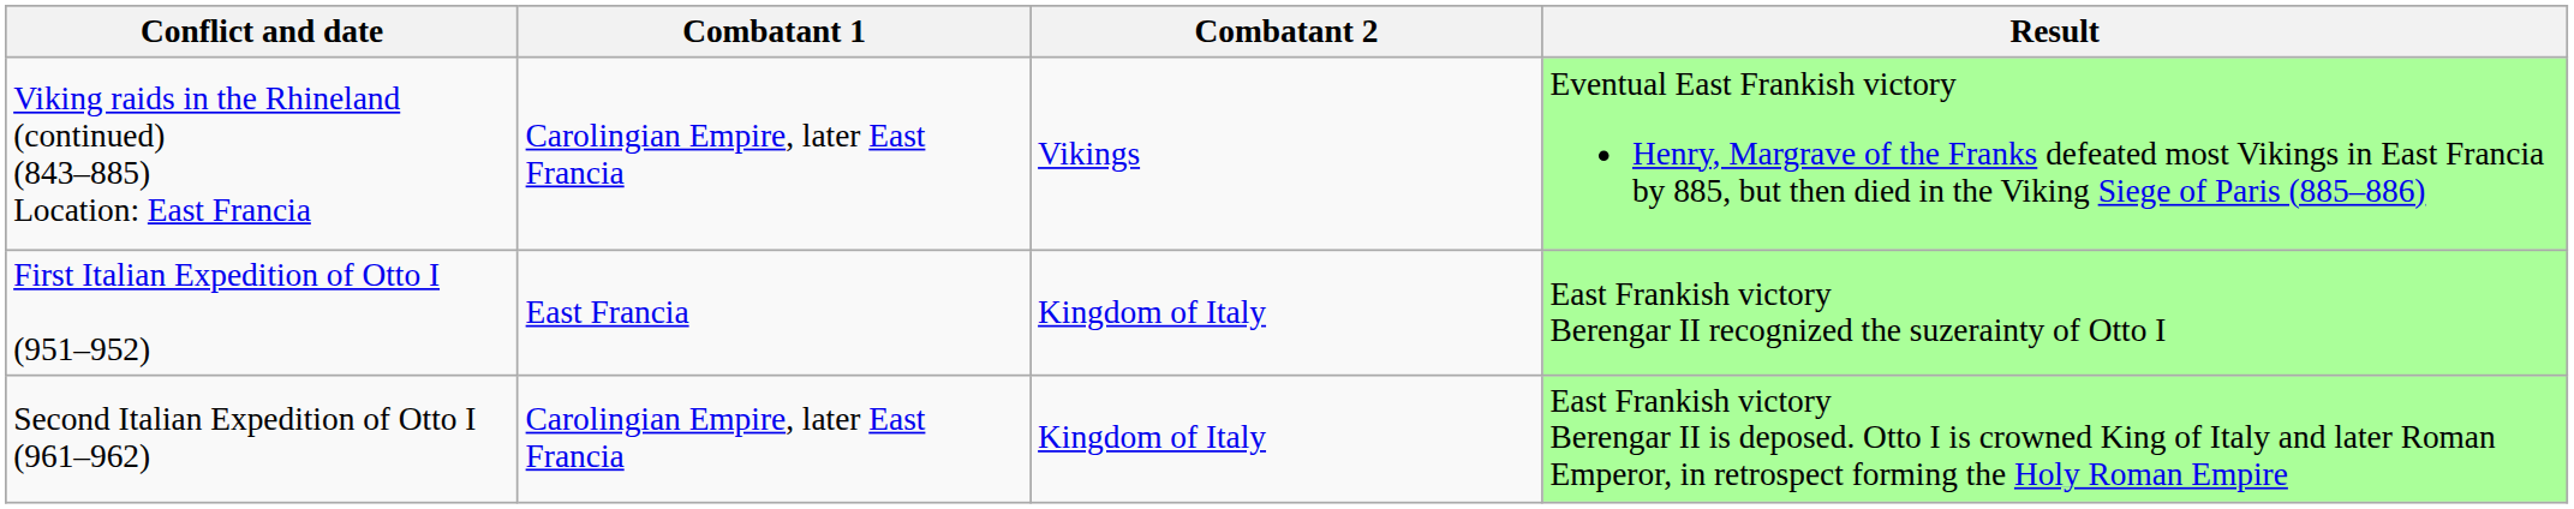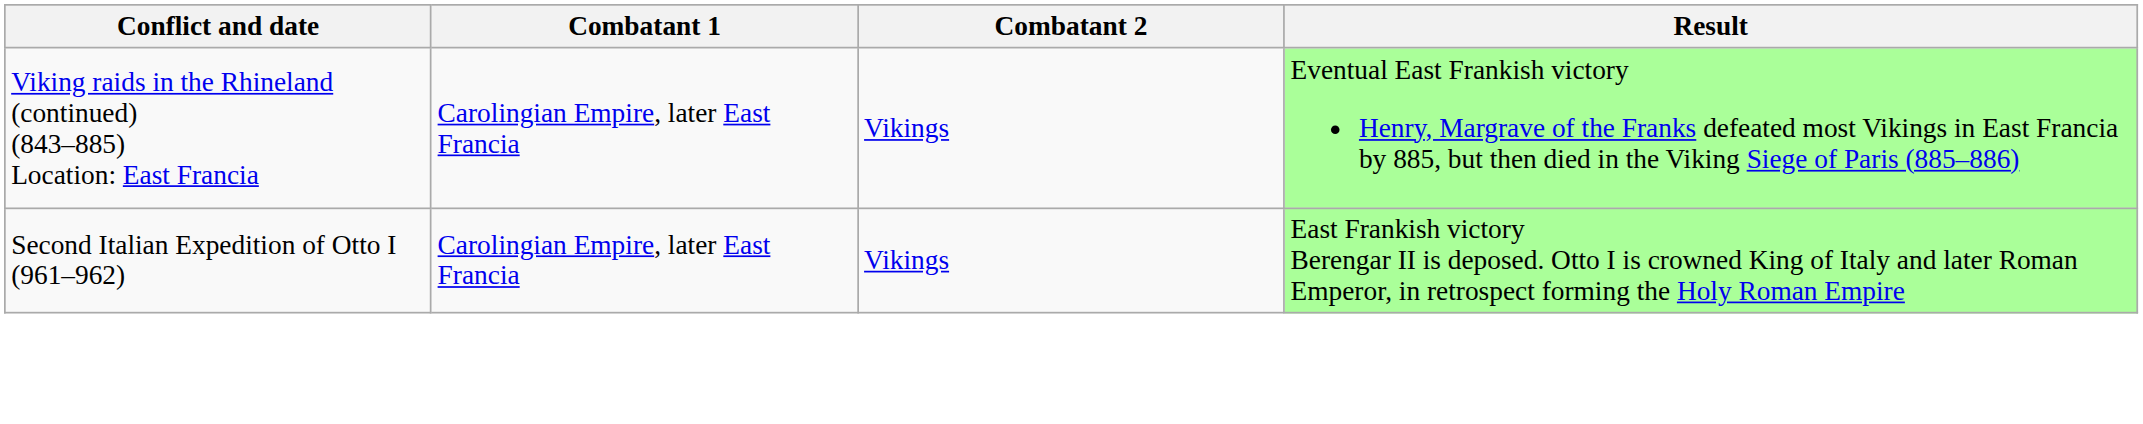- row: First Italian Expedition of Otto I (951–952) | East Francia | Kingdom of Italy | East Frankish victory Berengar II recognized the suzerainty of Otto I
Second Italian Expedition of Otto I (961–962) | Combatant 2: Kingdom of Italy -> Vikings
